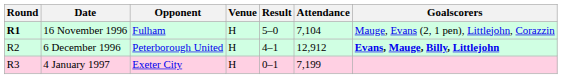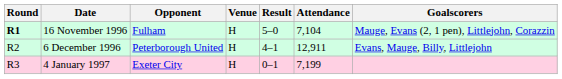6 December 1996 | Attendance: 12,912 -> 12,911
6 December 1996 | Goalscorers: bold -> normal
